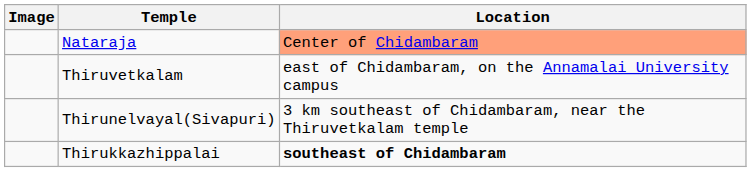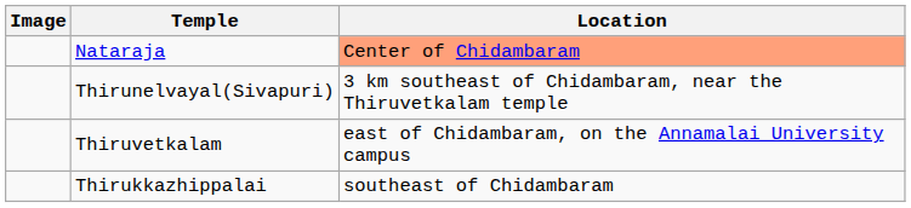rows swapped: Thiruvetkalam <-> Thirunelvayal(Sivapuri)
Thirukkazhippalai | Location: bold -> normal
